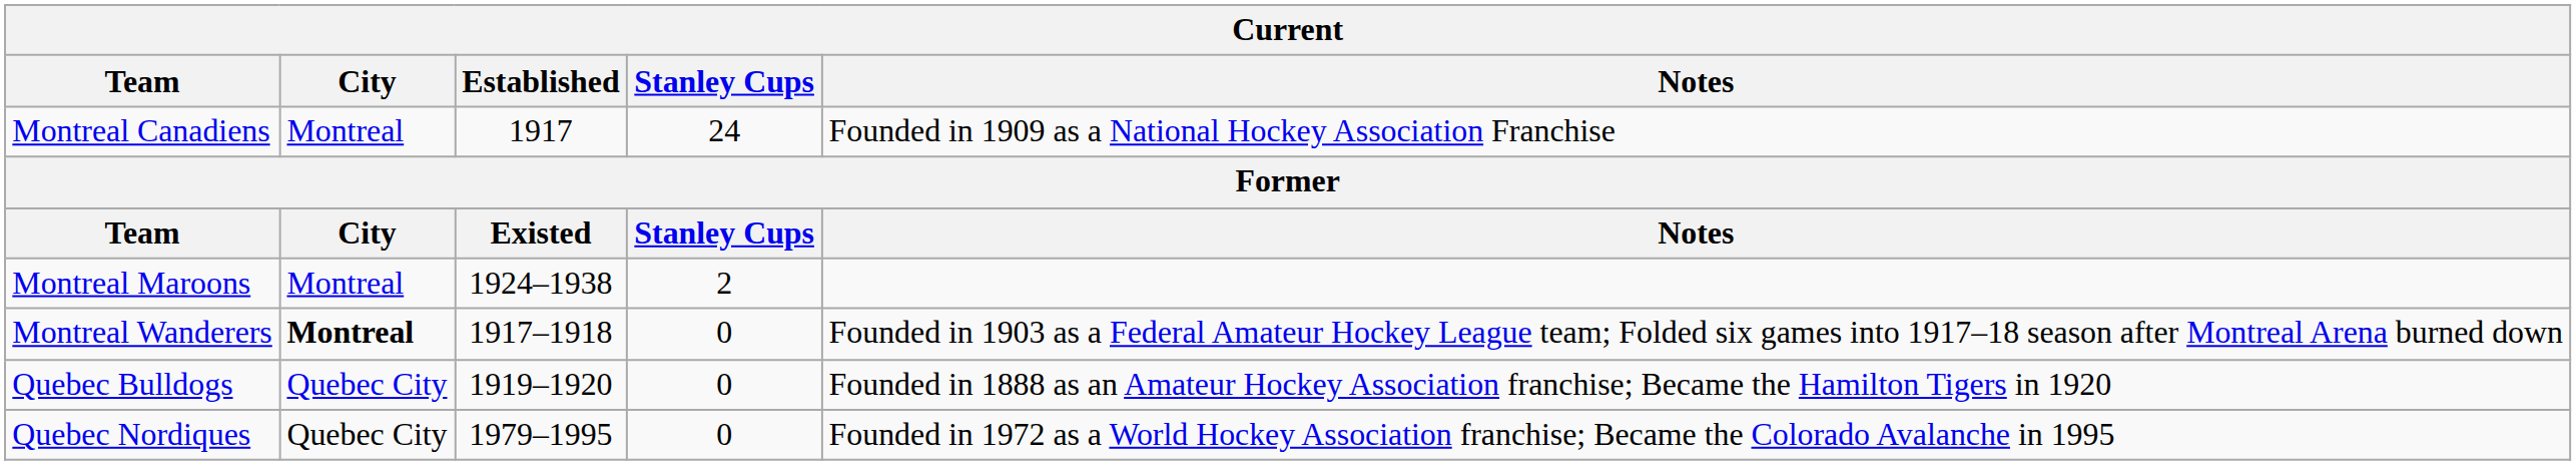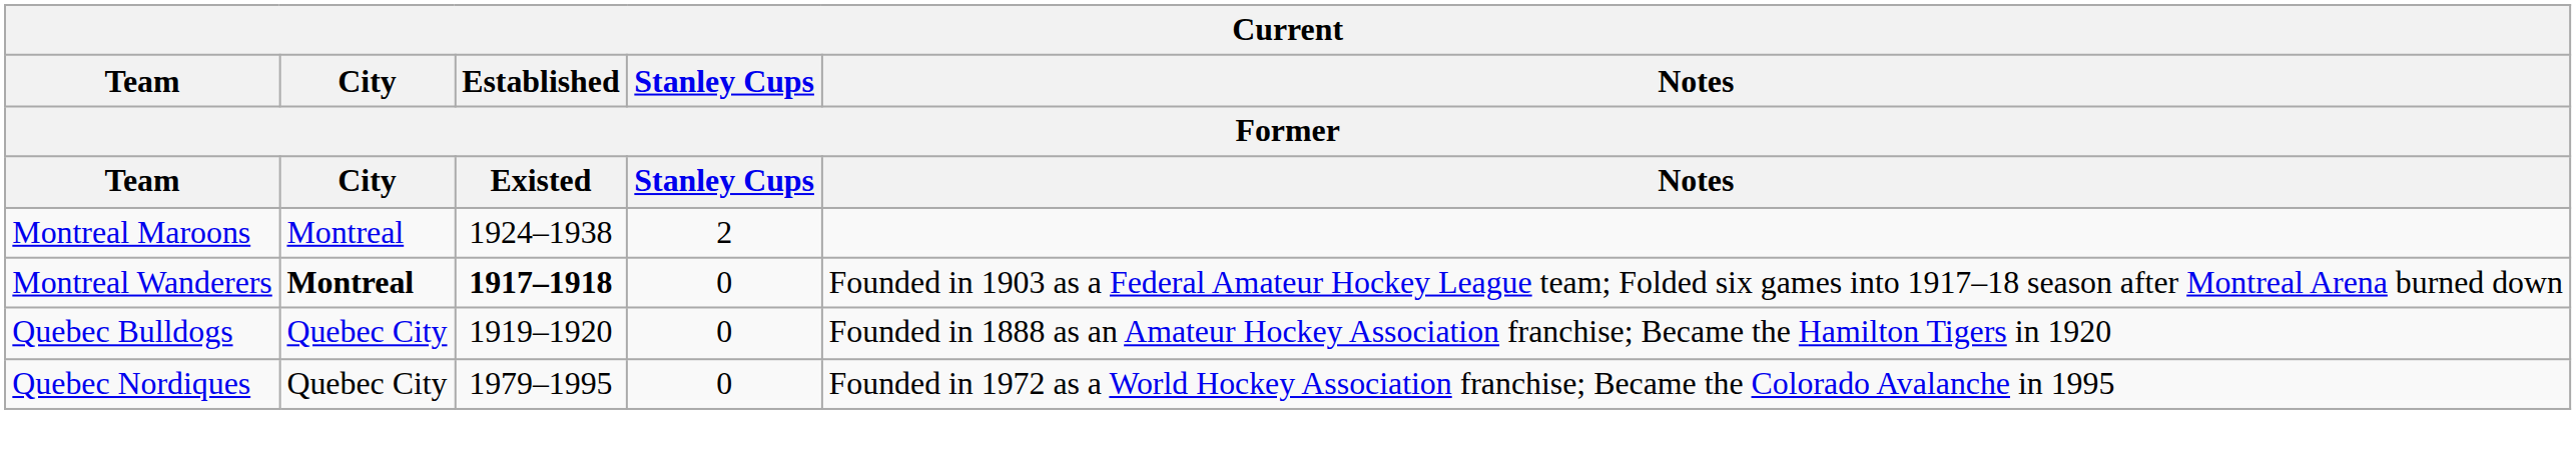- row: Montreal Canadiens | Montreal | 1917 | 24 | Founded in 1909 as a National Hockey Association Franchise
Montreal Wanderers | Established: normal -> bold
